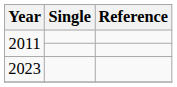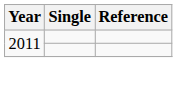- row: 2023
